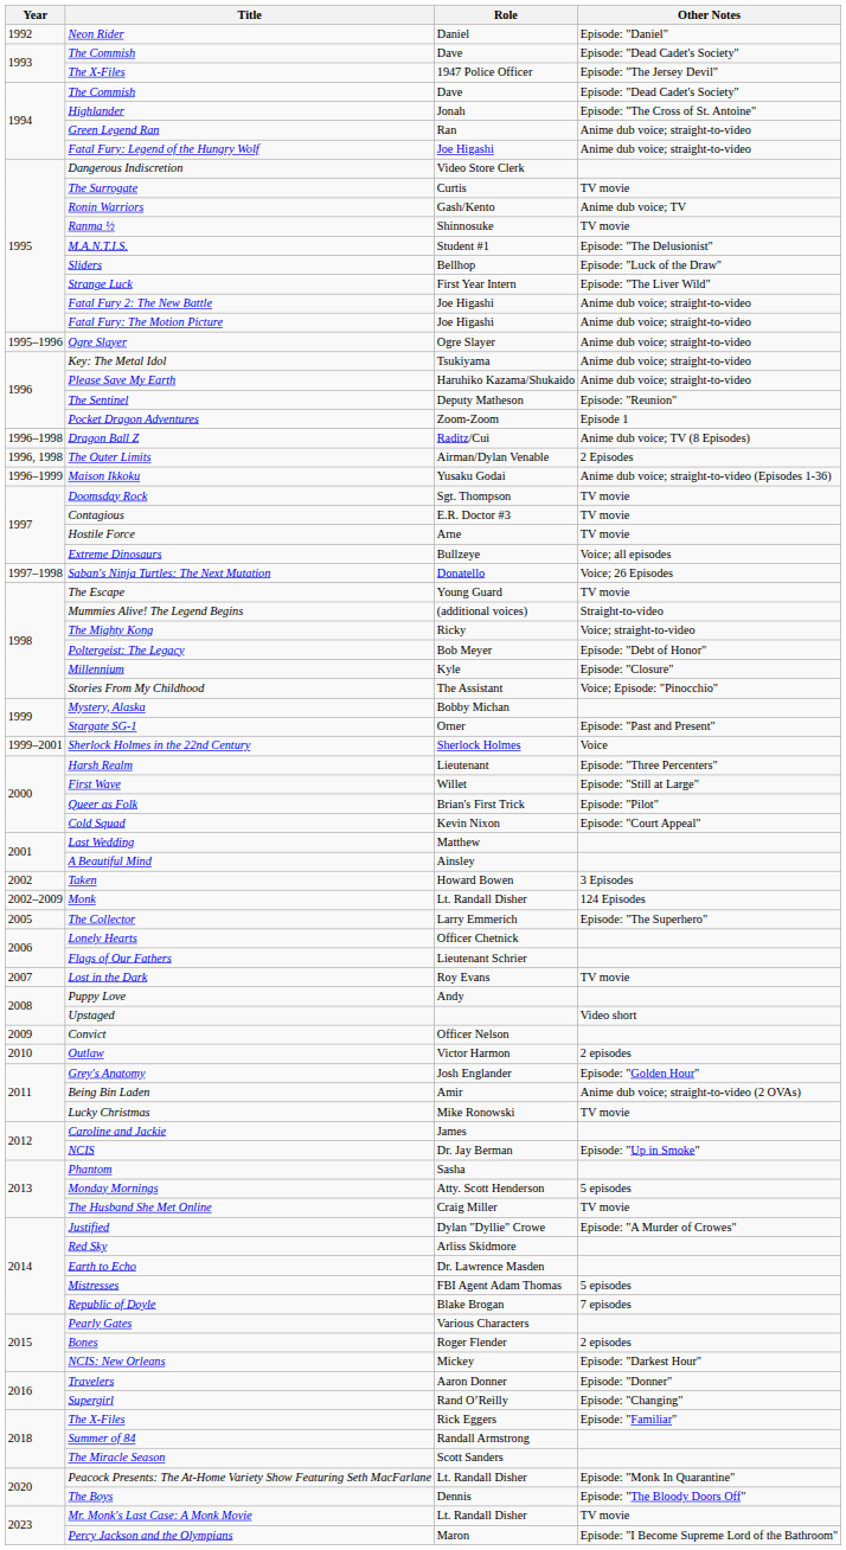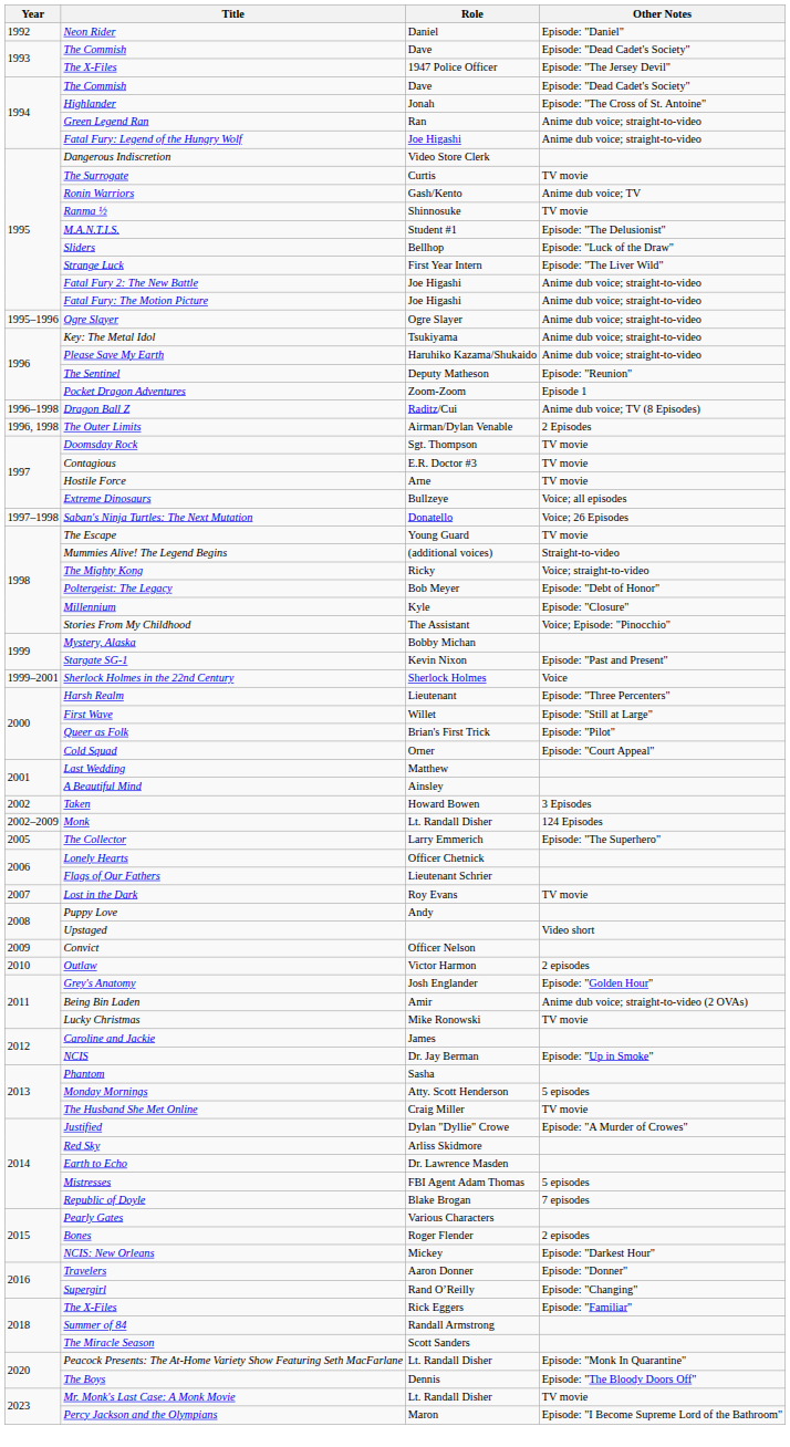- row: 1996–1999 | Maison Ikkoku | Yusaku Godai | Anime dub voice; straight-to-video (Episodes 1-36)
Stargate SG-1 | Role: Orner -> Kevin Nixon
Cold Squad | Role: Kevin Nixon -> Orner
